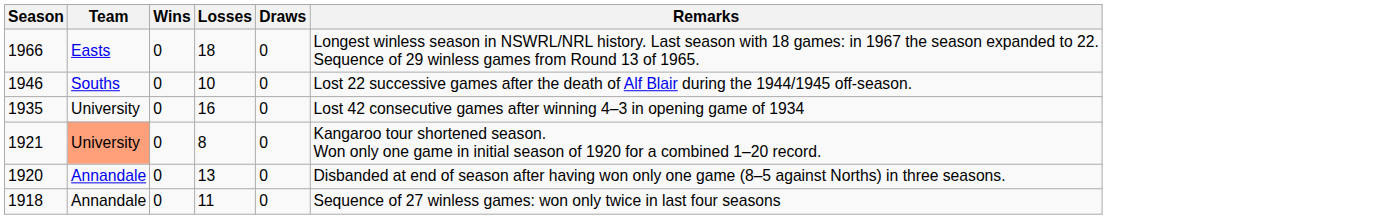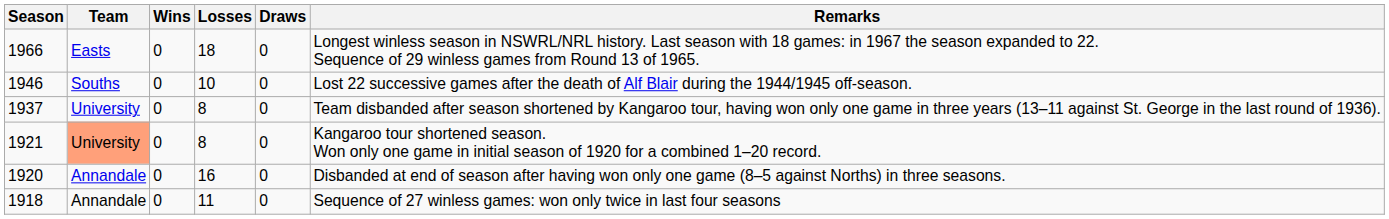+ row: 1937 | University | 0 | 8 | 0 | Team disbanded after season shortened by Kangaroo tour, having won only one game in three years (13–11 against St. George in the last round of 1936).
- row: 1935 | University | 0 | 16 | 0 | Lost 42 consecutive games after winning 4–3 in opening game of 1934
1920 | Losses: 13 -> 16
